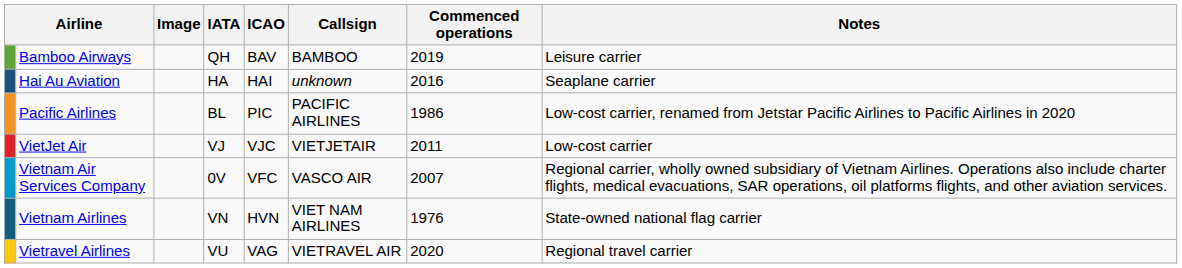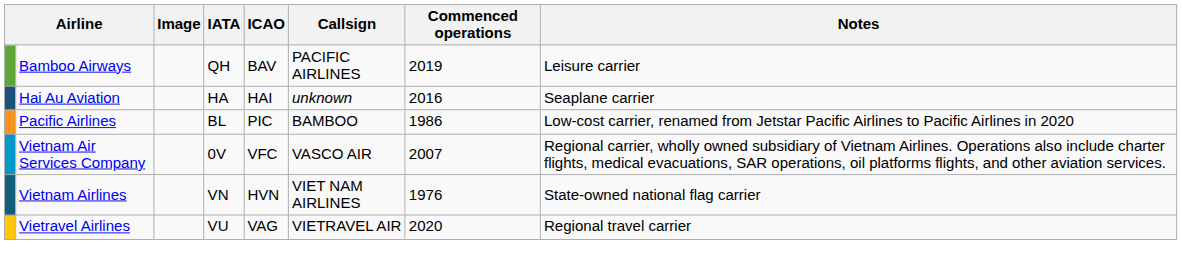Bamboo Airways | Callsign: BAMBOO -> PACIFIC AIRLINES
Pacific Airlines | Callsign: PACIFIC AIRLINES -> BAMBOO
- row: VietJet Air | VJ | VJC | VIETJETAIR | 2011 | Low-cost carrier
